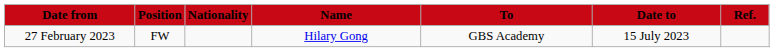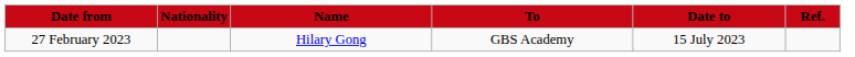- column: Position | FW
